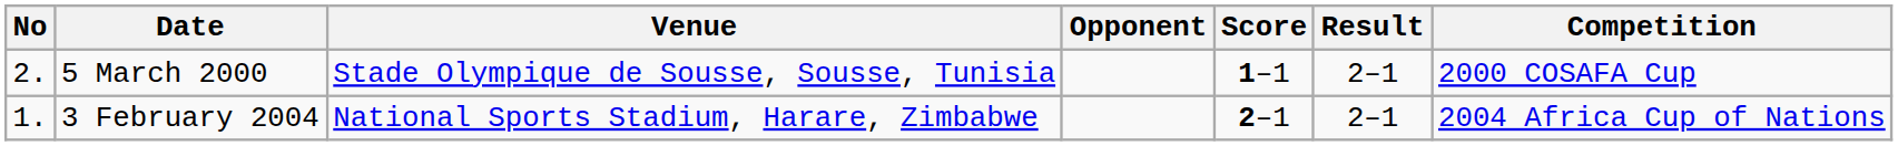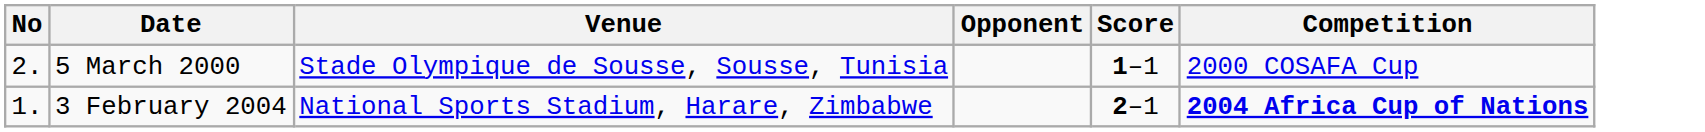- column: Result | 2–1 | 2–1
3 February 2004 | Competition: normal -> bold
